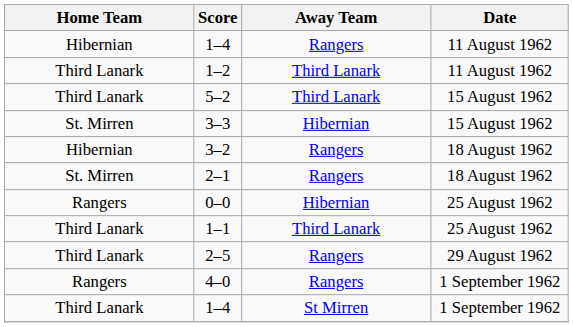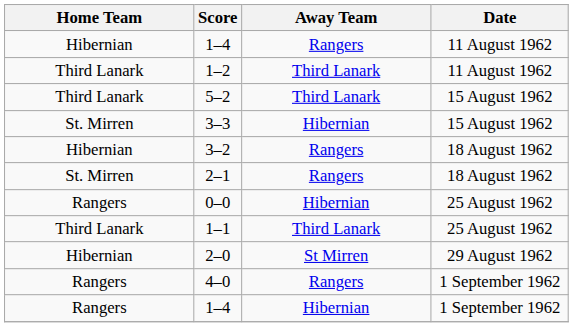+ row: Hibernian | 2–0 | St Mirren | 29 August 1962
- row: Third Lanark | 2–5 | Rangers | 29 August 1962
1–4 / 1 September 1962 | Home Team: Third Lanark -> Rangers
1–4 / 1 September 1962 | Away Team: St Mirren -> Hibernian
